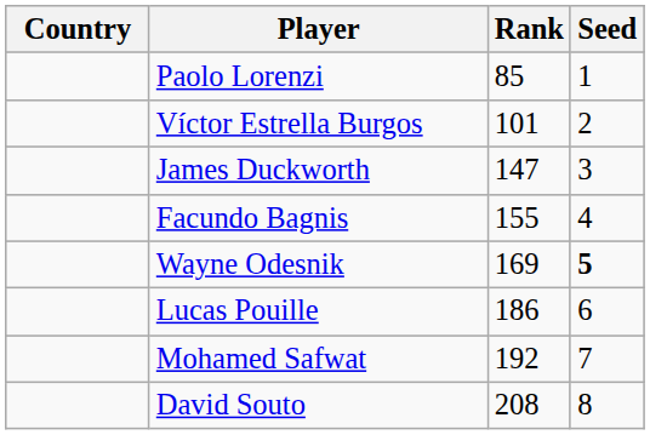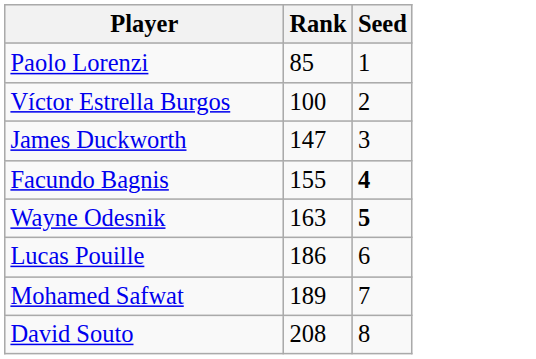- column: Country
Víctor Estrella Burgos | Rank: 101 -> 100
Facundo Bagnis | Seed: normal -> bold
Wayne Odesnik | Rank: 169 -> 163
Mohamed Safwat | Rank: 192 -> 189
